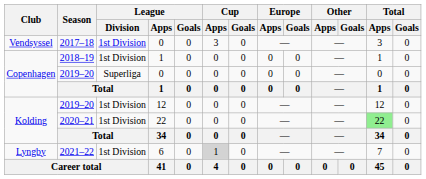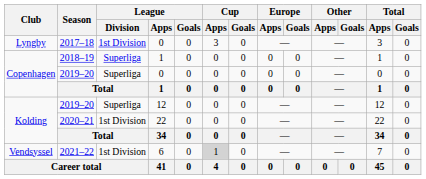2017–18 | Club: Vendsyssel -> Lyngby
2018–19 | League / Division: 1st Division -> Superliga
2019–20 / 12 | League / Division: 1st Division -> Superliga
2020–21 | Total / Apps: lightgreen background -> no background
2021–22 | Club: Lyngby -> Vendsyssel
